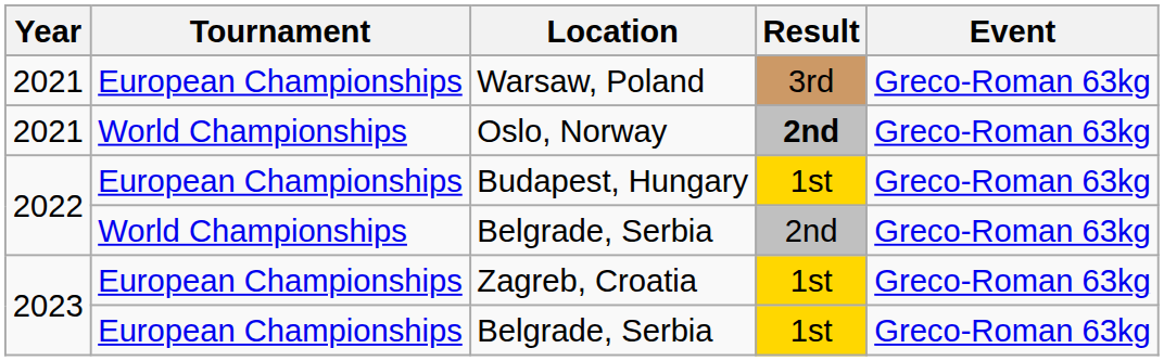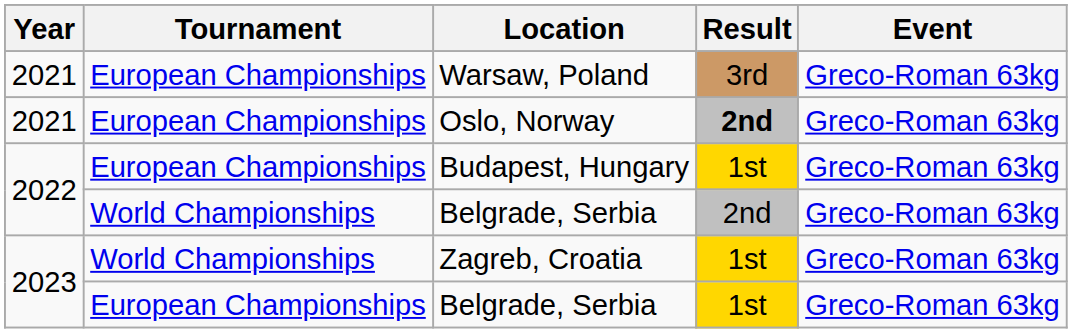Oslo, Norway | Tournament: World Championships -> European Championships
Zagreb, Croatia | Tournament: European Championships -> World Championships
